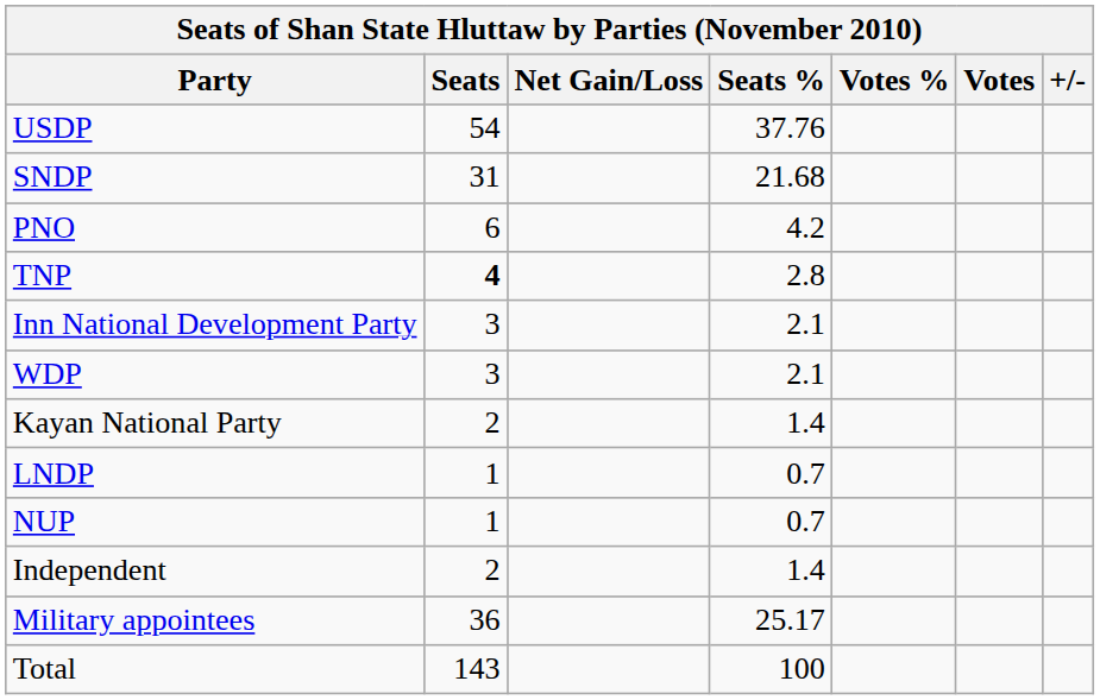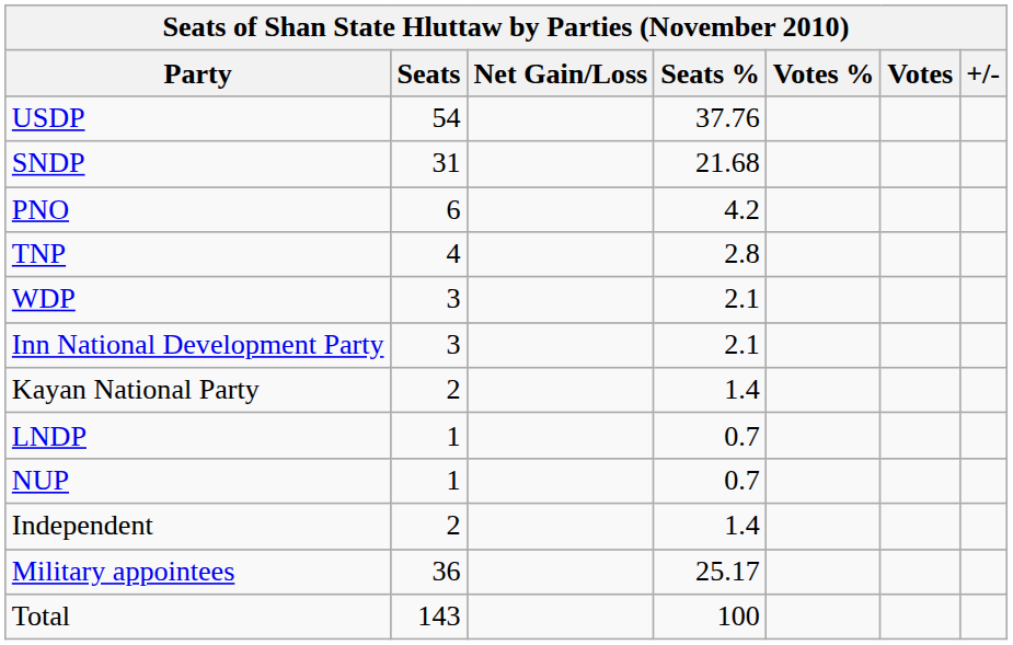TNP | Seats: bold -> normal
rows swapped: Inn National Development Party <-> WDP
